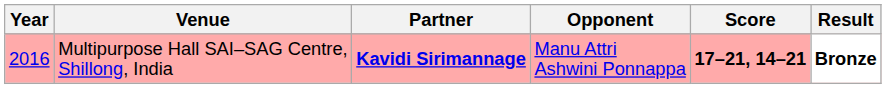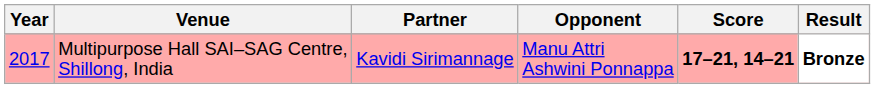Multipurpose Hall SAI–SAG Centre, Shillong, India | Year: 2016 -> 2017
Multipurpose Hall SAI–SAG Centre, Shillong, India | Partner: bold -> normal
